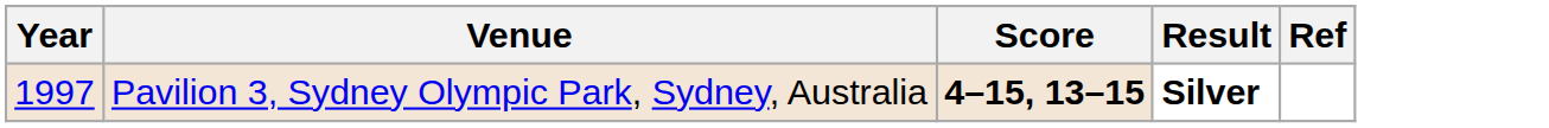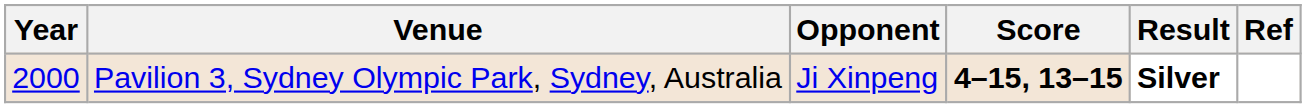+ column: Opponent | Ji Xinpeng
Pavilion 3, Sydney Olympic Park, Sydney, Australia | Year: 1997 -> 2000
